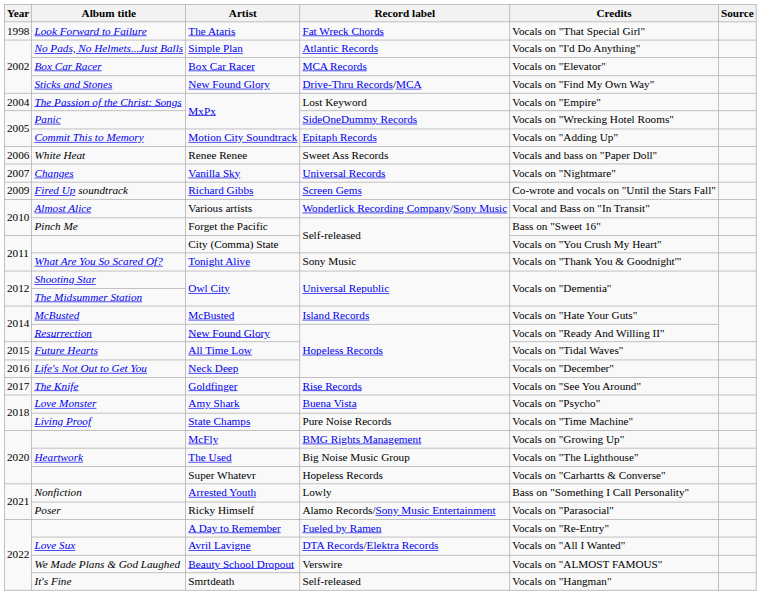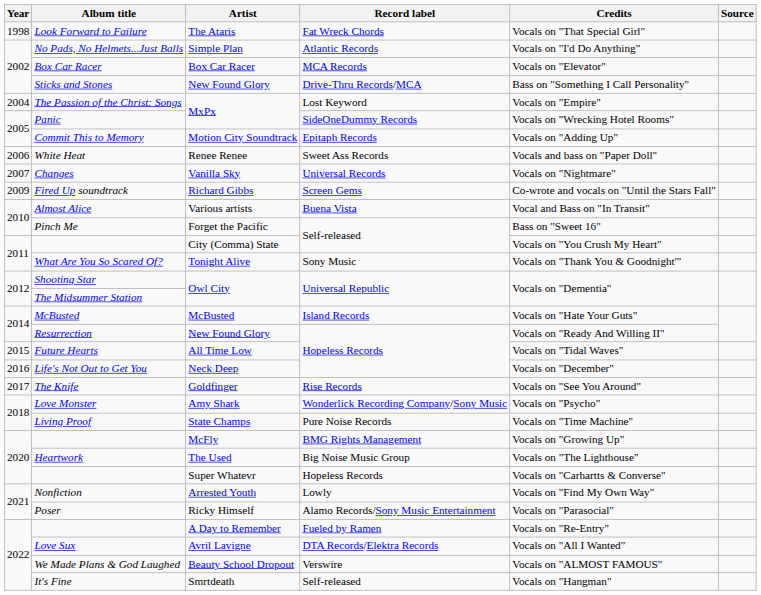Sticks and Stones | Credits: Vocals on "Find My Own Way" -> Bass on "Something I Call Personality"
Almost Alice | Record label: Wonderlick Recording Company/Sony Music -> Buena Vista
Love Monster | Record label: Buena Vista -> Wonderlick Recording Company/Sony Music
Nonfiction | Credits: Bass on "Something I Call Personality" -> Vocals on "Find My Own Way"
